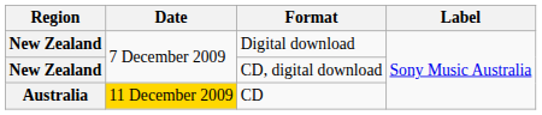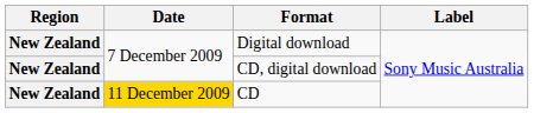CD | Region: Australia -> New Zealand
